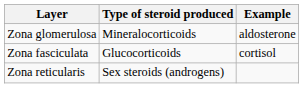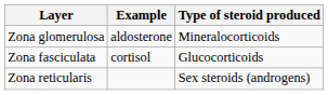columns swapped: Type of steroid produced <-> Example
